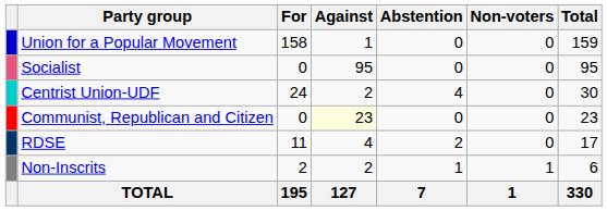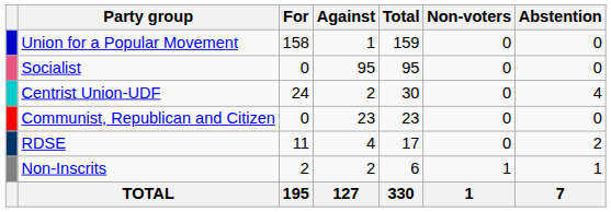columns swapped: Abstention <-> Total
Communist, Republican and Citizen | Against: lightyellow background -> no background
